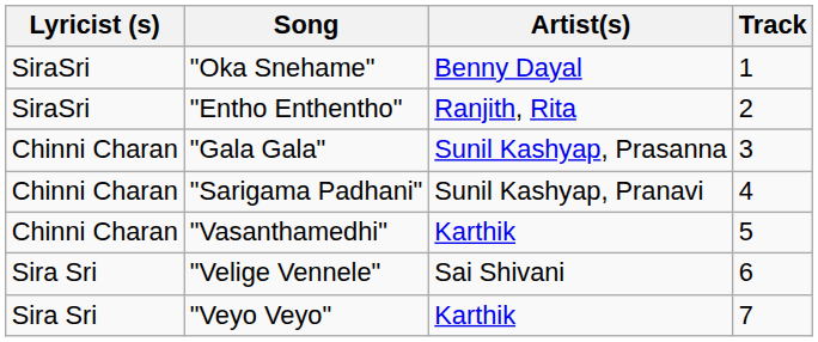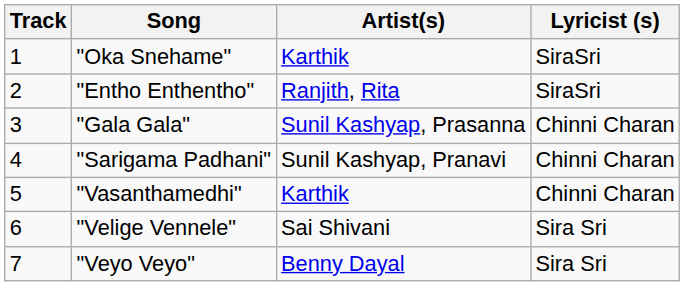columns swapped: Track <-> Lyricist (s)
"Oka Snehame" | Artist(s): Benny Dayal -> Karthik
"Veyo Veyo" | Artist(s): Karthik -> Benny Dayal
